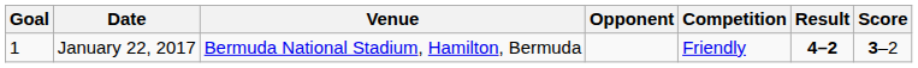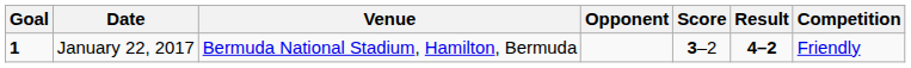columns swapped: Score <-> Competition
January 22, 2017 | Goal: normal -> bold
